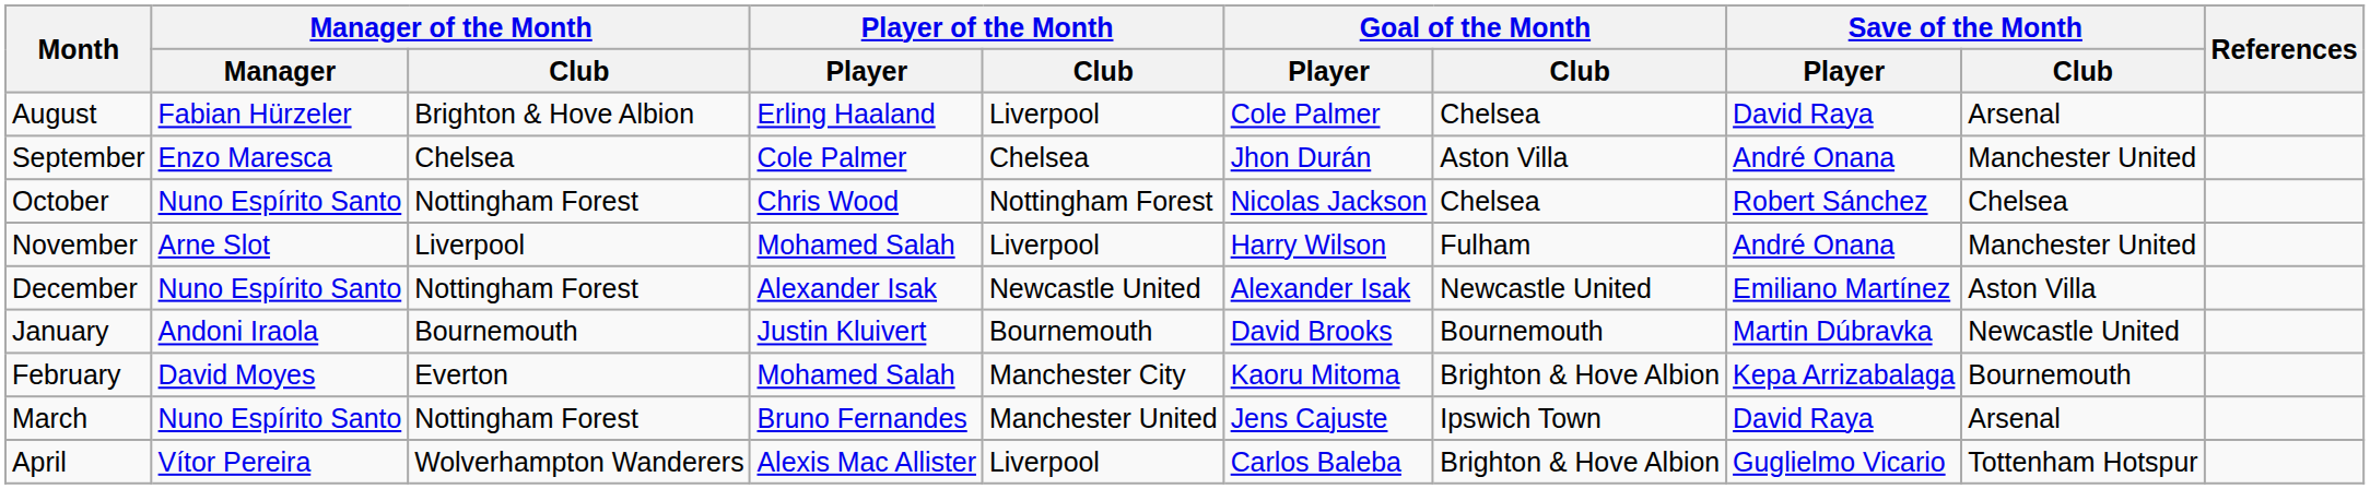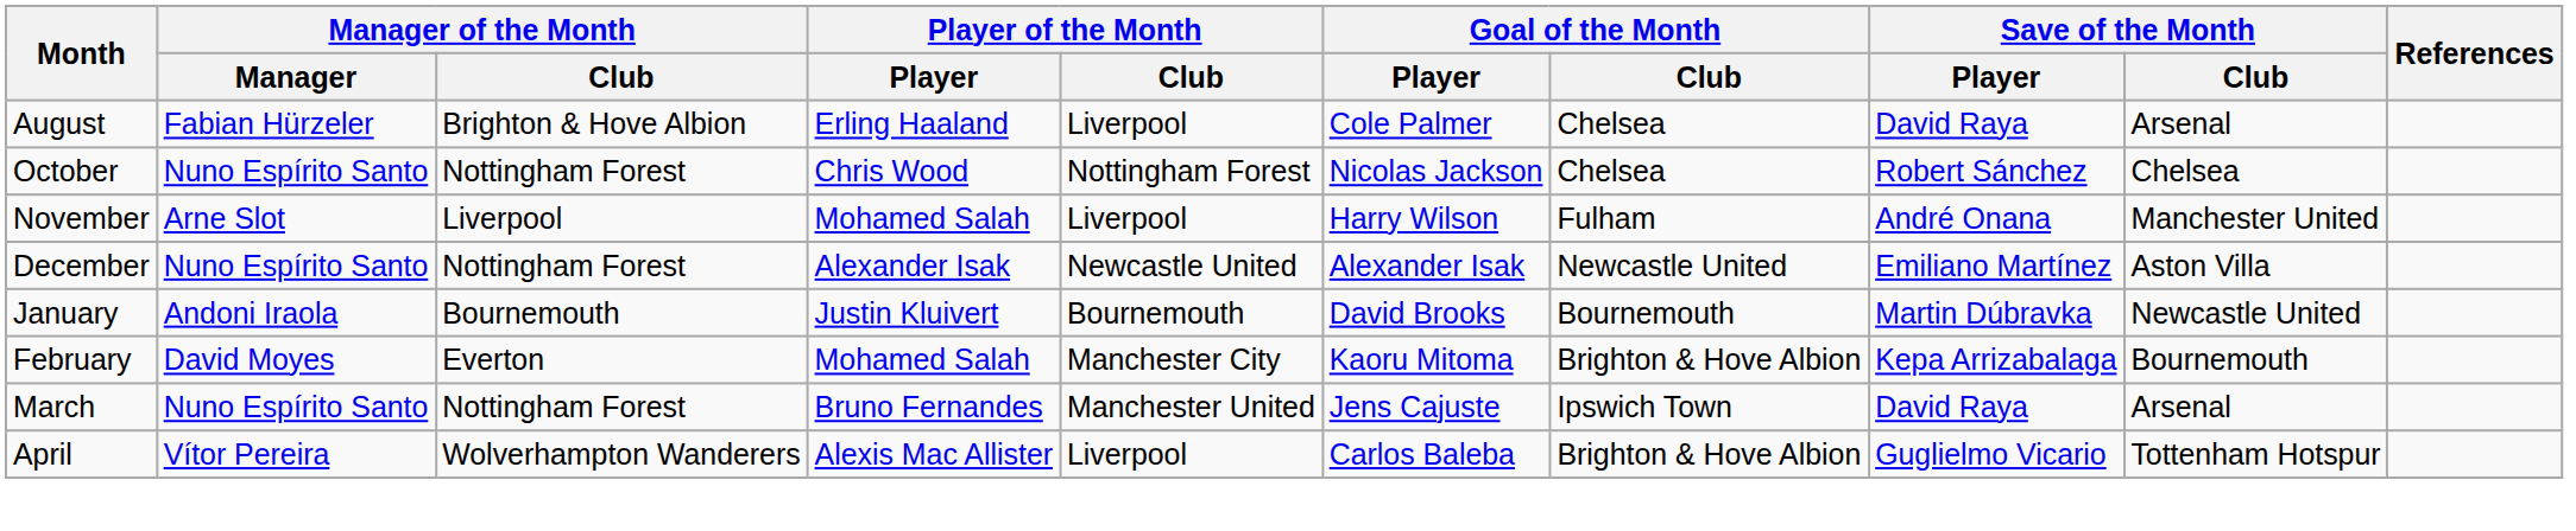- row: September | Enzo Maresca | Chelsea | Cole Palmer | Chelsea | Jhon Durán | Aston Villa | André Onana | Manchester United
